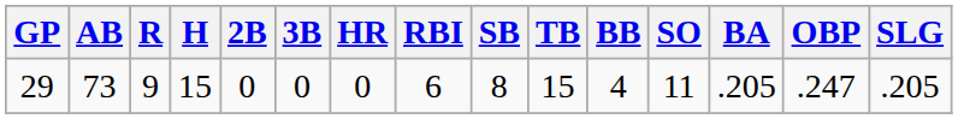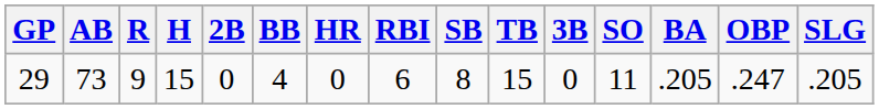columns swapped: 3B <-> BB
